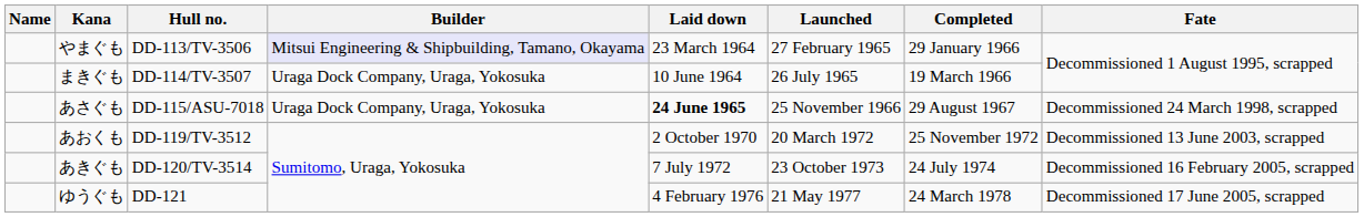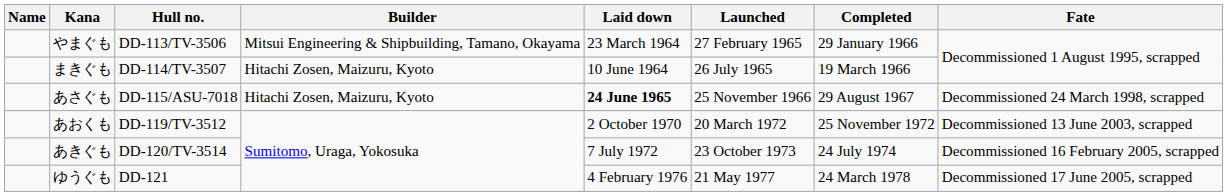やまぐも | Builder: lavender background -> no background
まきぐも | Builder: Uraga Dock Company, Uraga, Yokosuka -> Hitachi Zosen, Maizuru, Kyoto
あさぐも | Builder: Uraga Dock Company, Uraga, Yokosuka -> Hitachi Zosen, Maizuru, Kyoto
